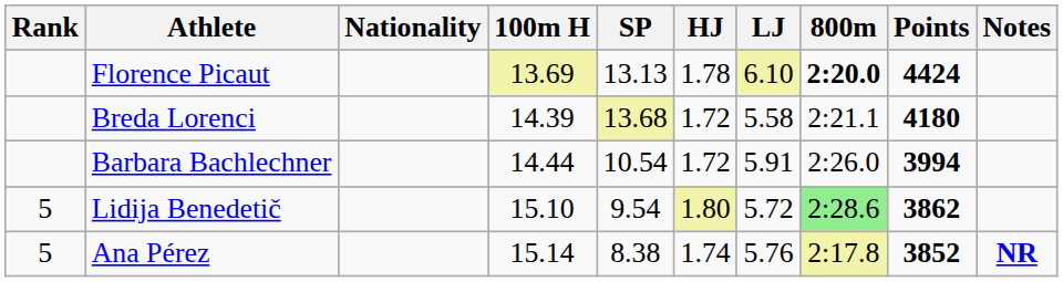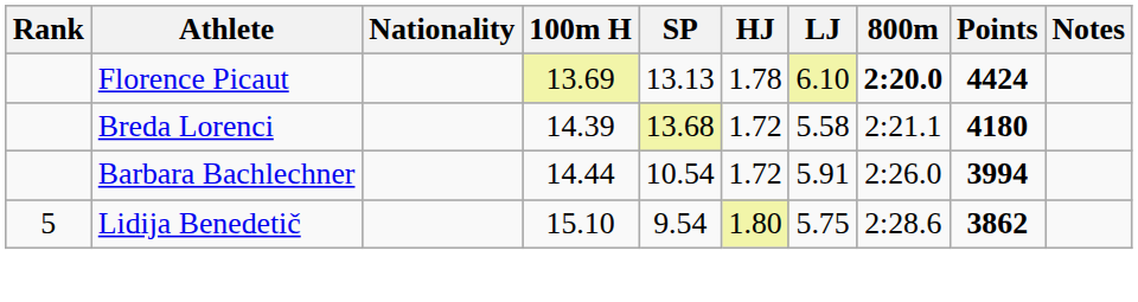Lidija Benedetič | LJ: 5.72 -> 5.75
Lidija Benedetič | 800m: lightgreen background -> no background
- row: 5 | Ana Pérez | 15.14 | 8.38 | 1.74 | 5.76 | 2:17.8 | 3852 | NR
